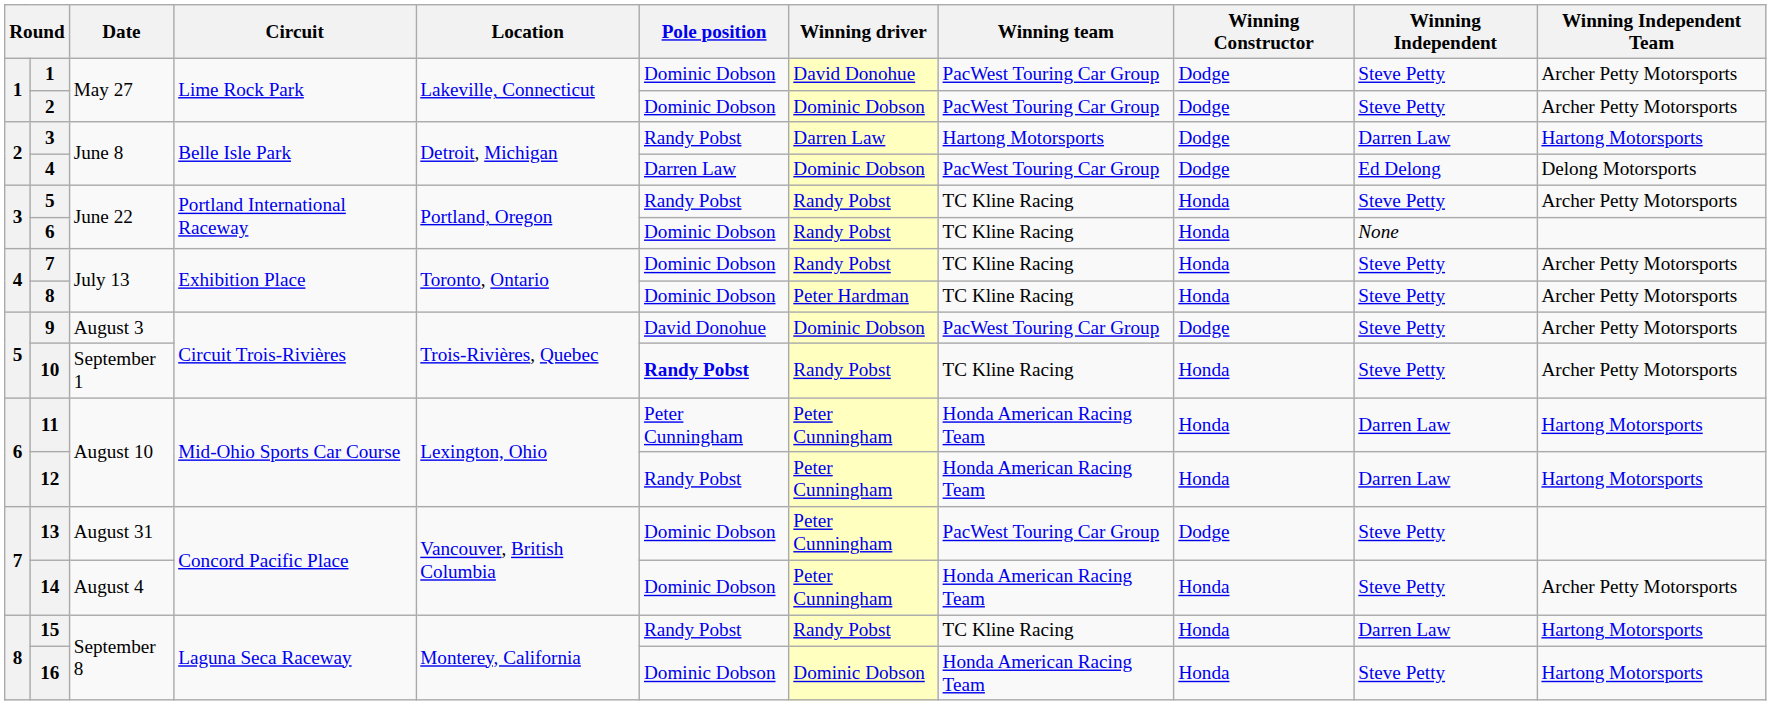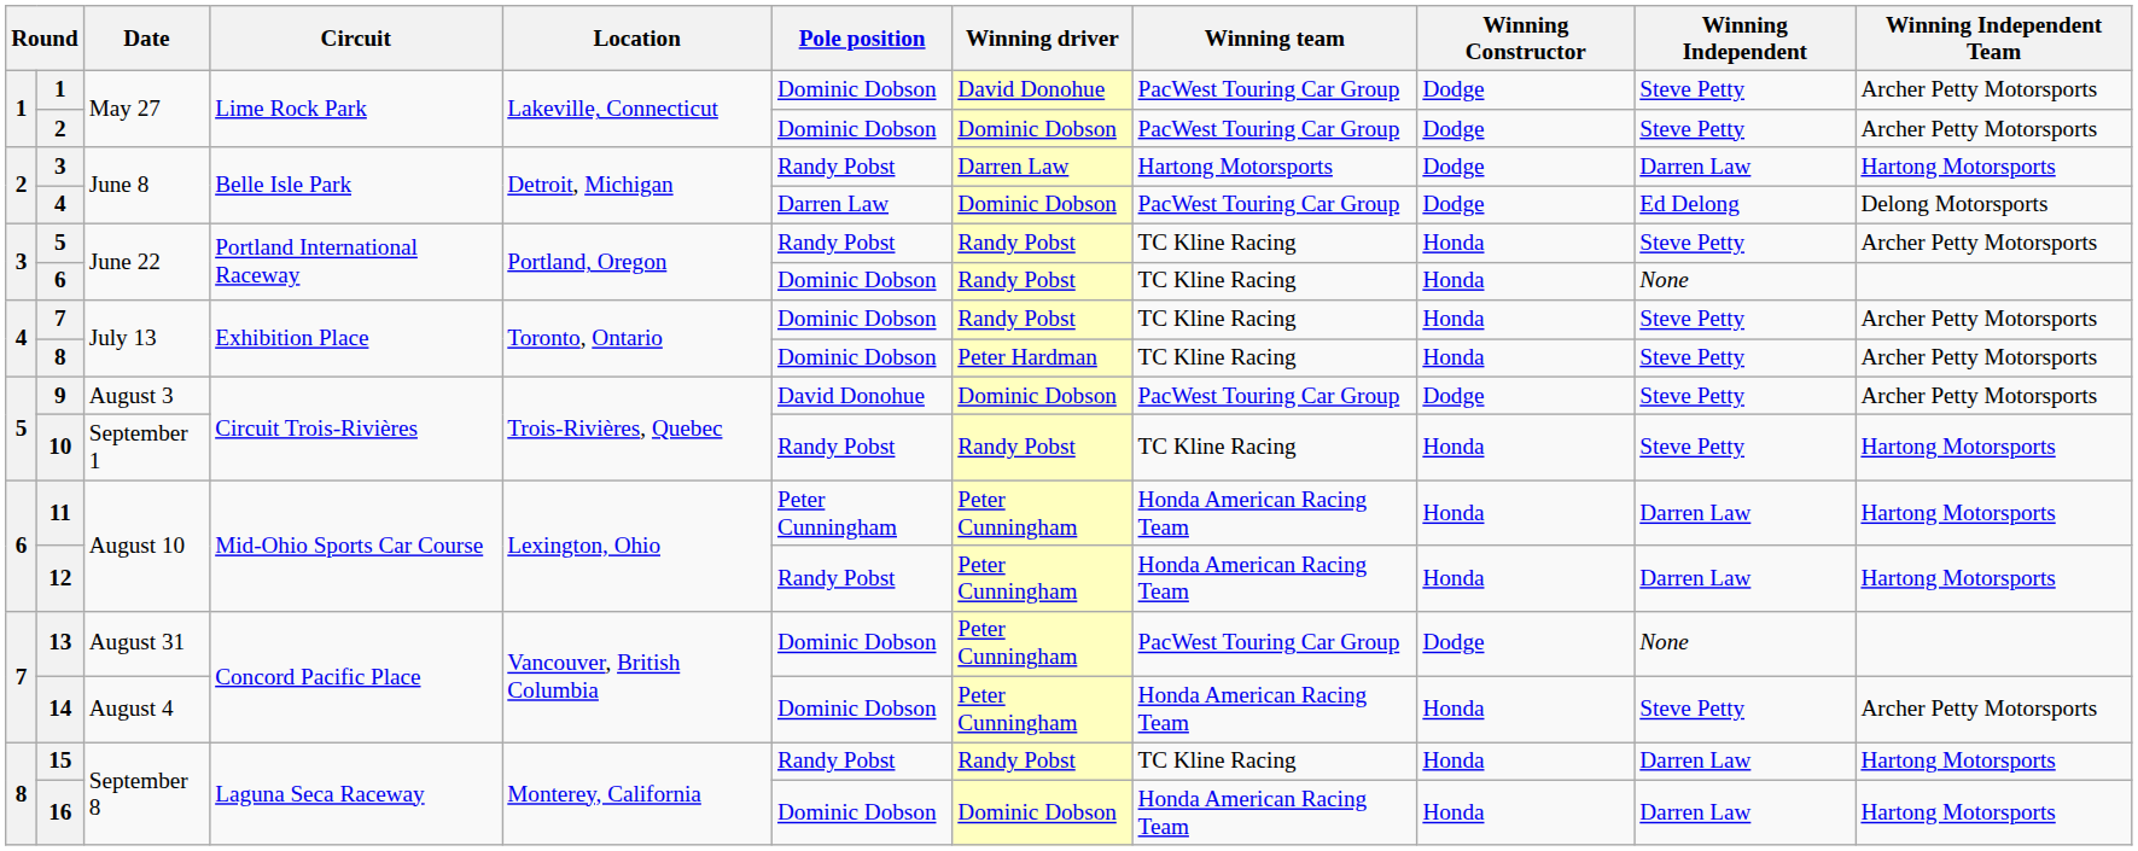10 | Pole position: bold -> normal
10 | Winning Independent Team: Archer Petty Motorsports -> Hartong Motorsports
13 | Winning Independent: Steve Petty -> None
16 | Winning Independent: Steve Petty -> Darren Law
